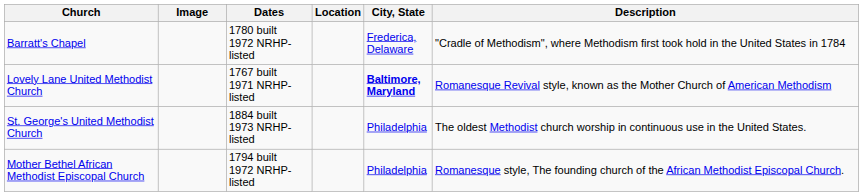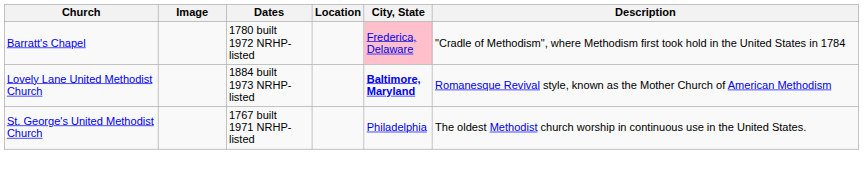Barratt's Chapel | City, State: no background -> pink background
Lovely Lane United Methodist Church | Dates: 1767 built 1971 NRHP-listed -> 1884 built 1973 NRHP-listed
St. George's United Methodist Church | Dates: 1884 built 1973 NRHP-listed -> 1767 built 1971 NRHP-listed
- row: Mother Bethel African Methodist Episcopal Church | 1794 built 1972 NRHP-listed | Philadelphia | Romanesque style, The founding church of the African Methodist Episcopal Church.
